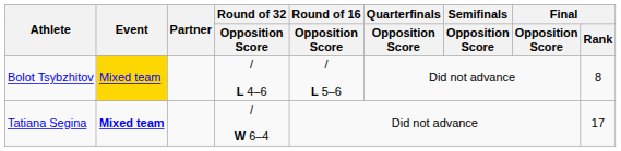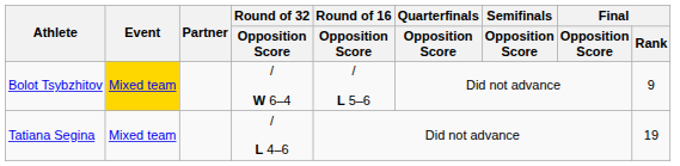Bolot Tsybzhitov | Round of 32 / Opposition Score: / L 4–6 -> / W 6–4
Bolot Tsybzhitov | Final / Rank: 8 -> 9
Tatiana Segina | Event: bold -> normal
Tatiana Segina | Round of 32 / Opposition Score: / W 6–4 -> / L 4–6
Tatiana Segina | Final / Rank: 17 -> 19
